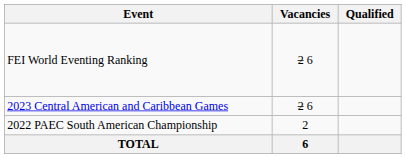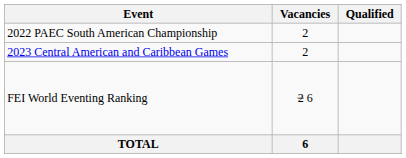rows swapped: 2022 PAEC South American Championship <-> FEI World Eventing Ranking
2023 Central American and Caribbean Games | Vacancies: 2 6 -> 2
